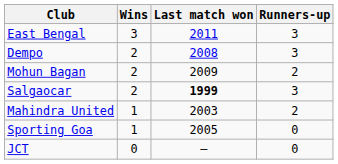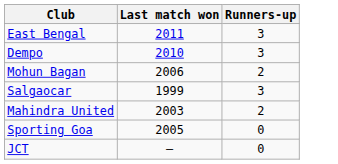- column: Wins | 3 | 2 | 2 | 2 | 1 | 1 | 0
Dempo | Last match won: 2008 -> 2010
Mohun Bagan | Last match won: 2009 -> 2006
Salgaocar | Last match won: bold -> normal
